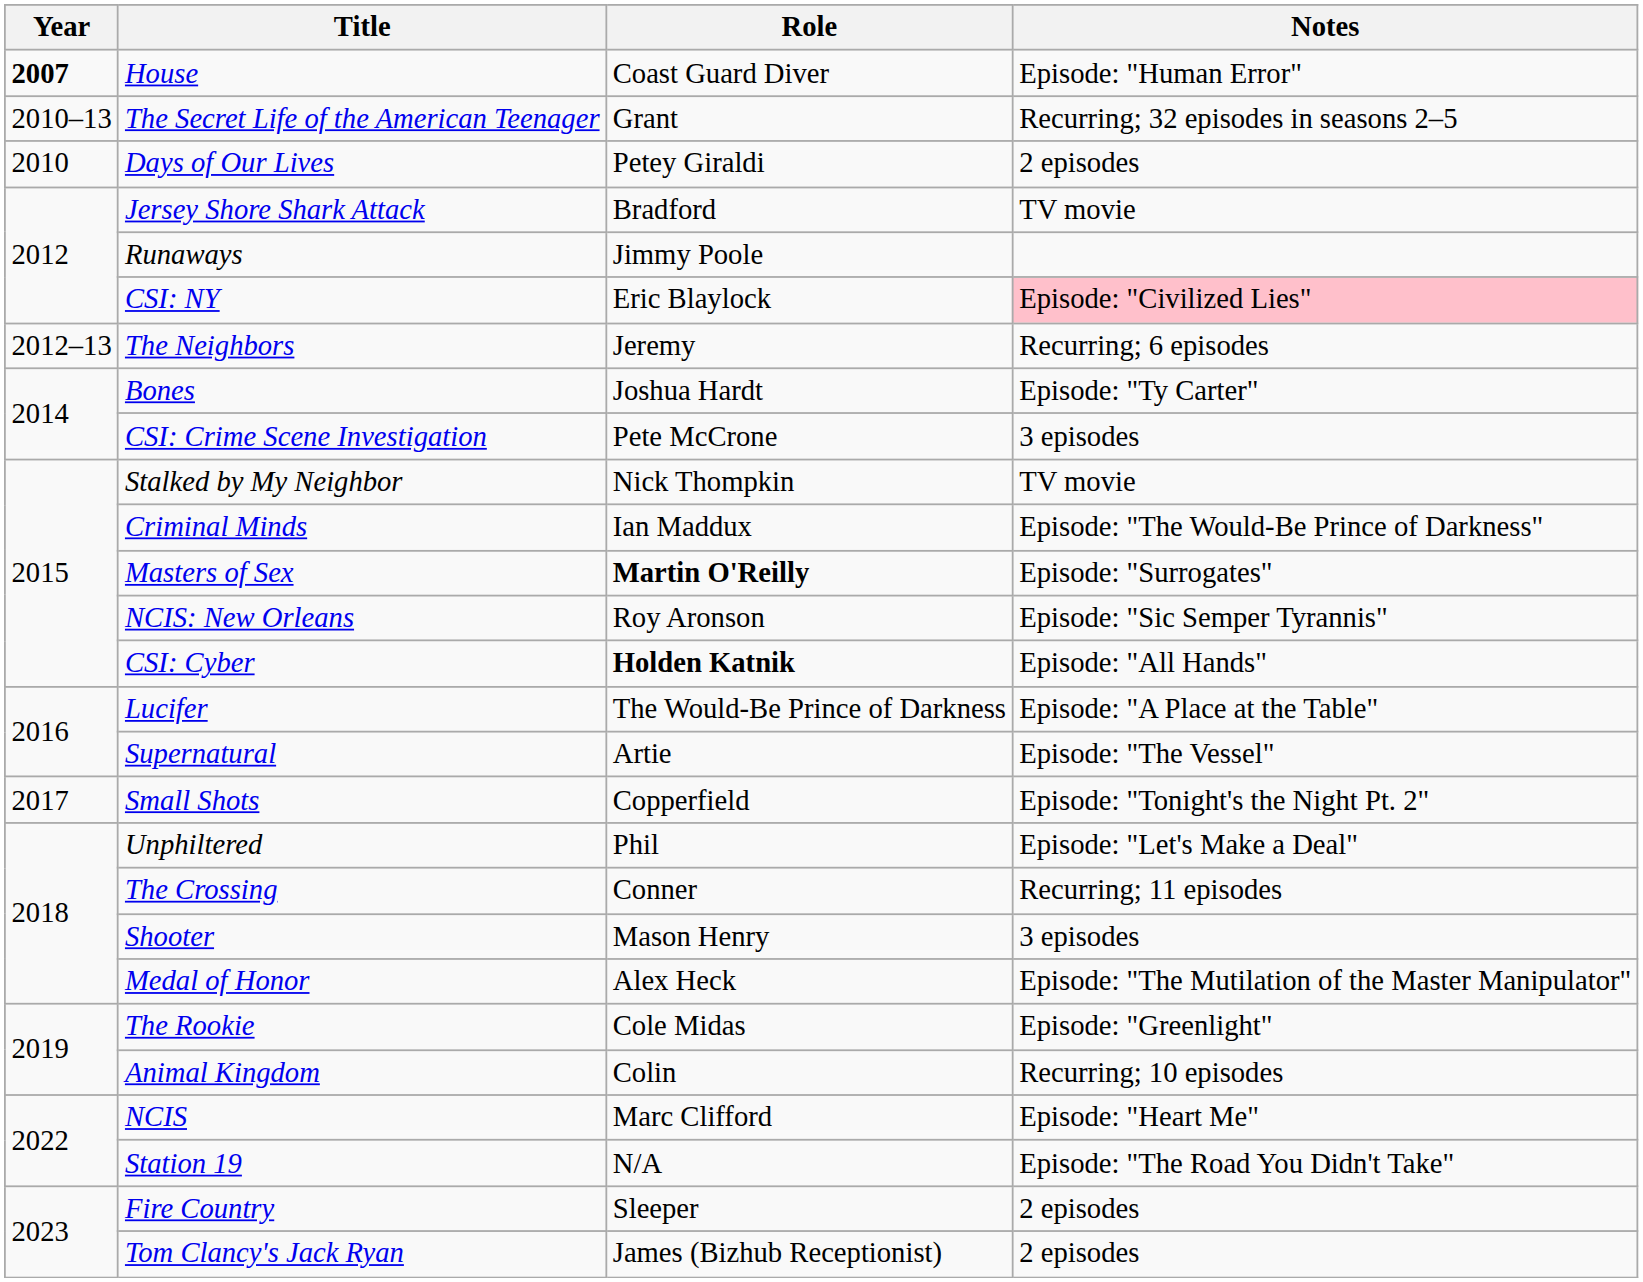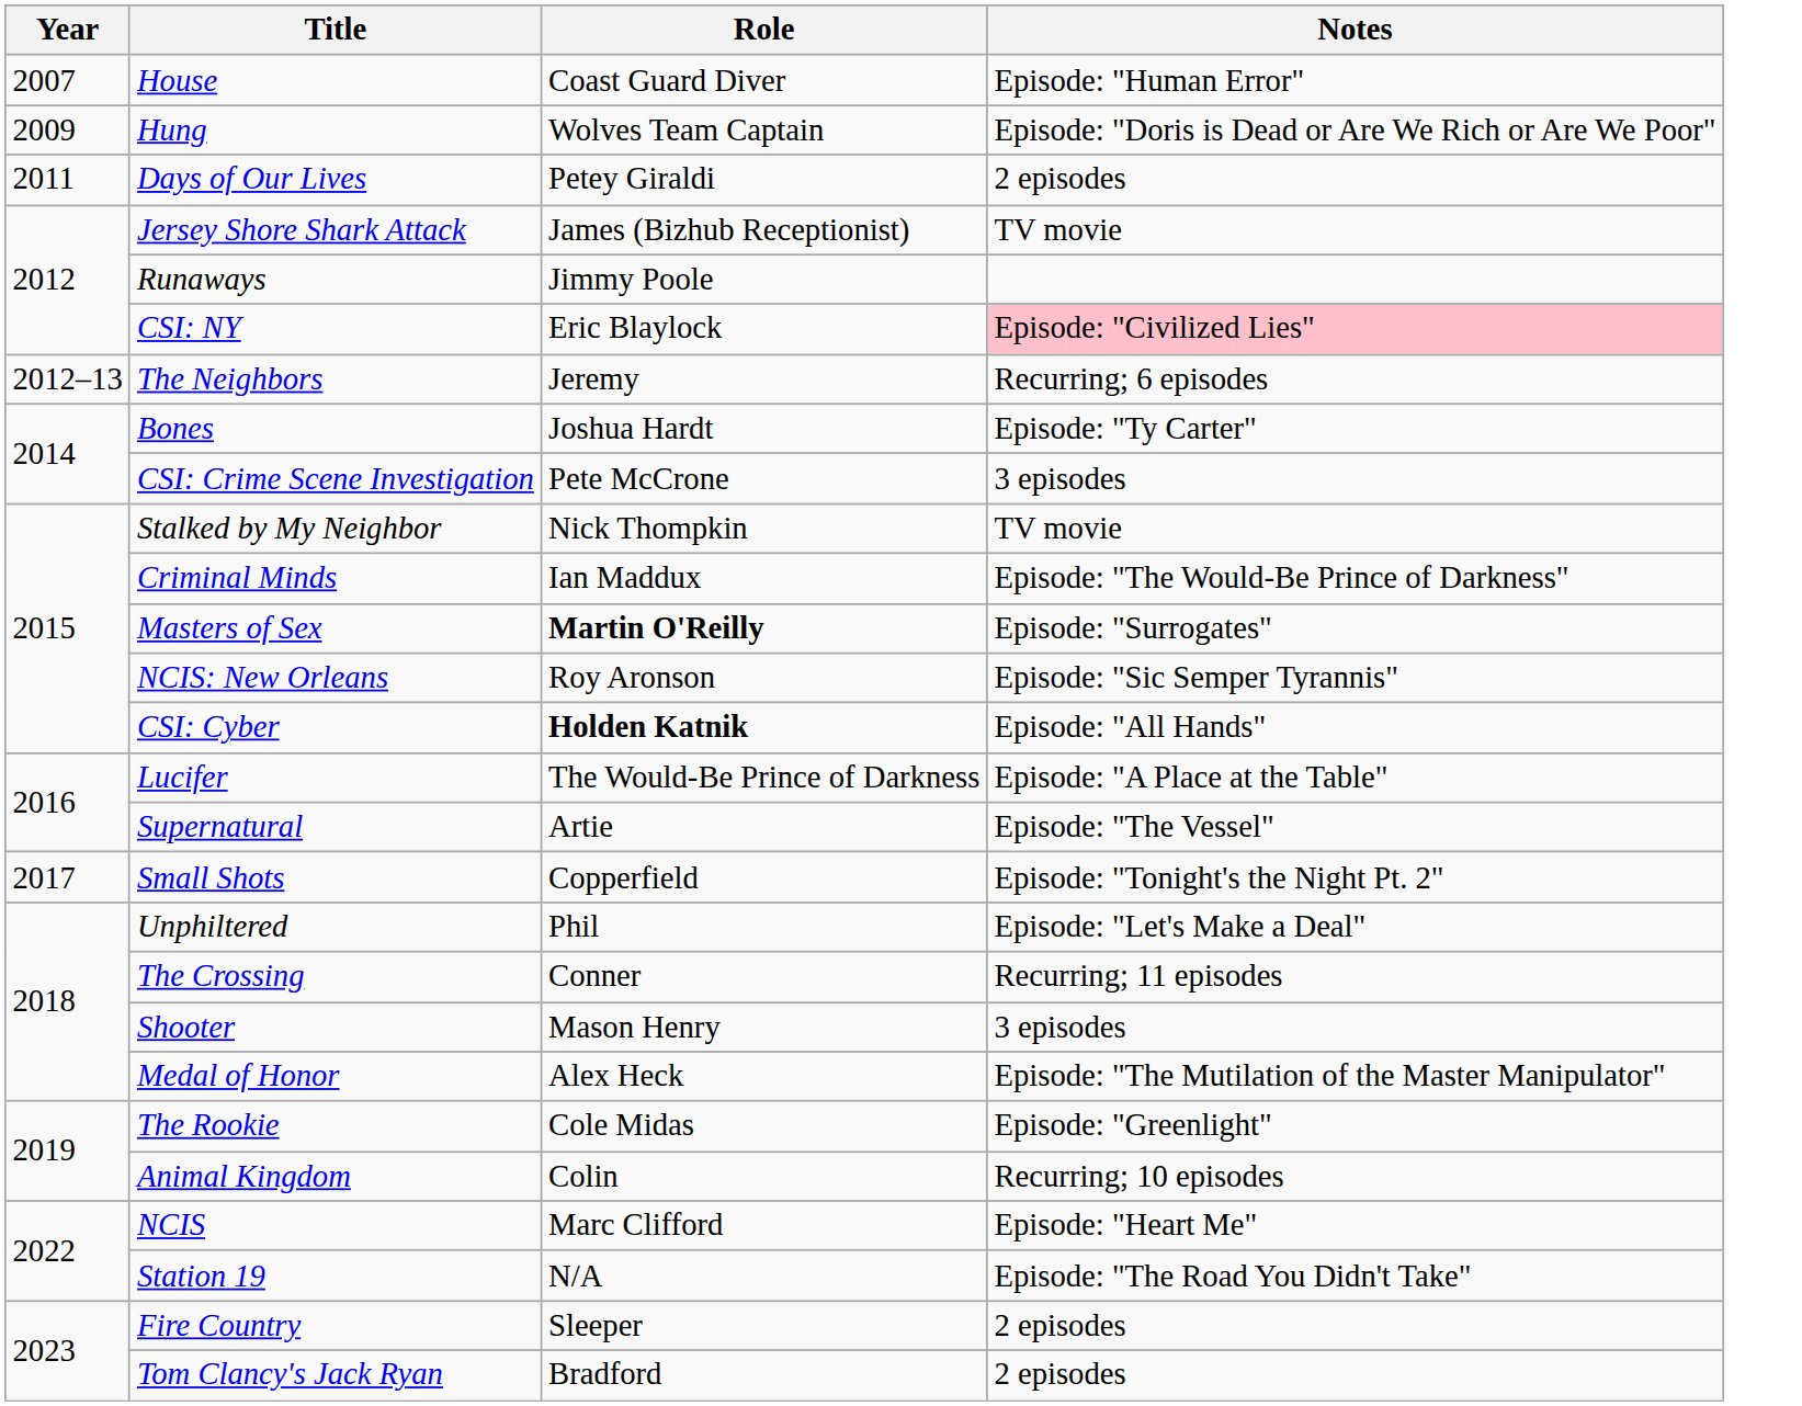House | Year: bold -> normal
+ row: 2009 | Hung | Wolves Team Captain | Episode: "Doris is Dead or Are We Rich or Are We Poor"
- row: 2010–13 | The Secret Life of the American Teenager | Grant | Recurring; 32 episodes in seasons 2–5
Days of Our Lives | Year: 2010 -> 2011
Jersey Shore Shark Attack | Role: Bradford -> James (Bizhub Receptionist)
Tom Clancy's Jack Ryan | Role: James (Bizhub Receptionist) -> Bradford
